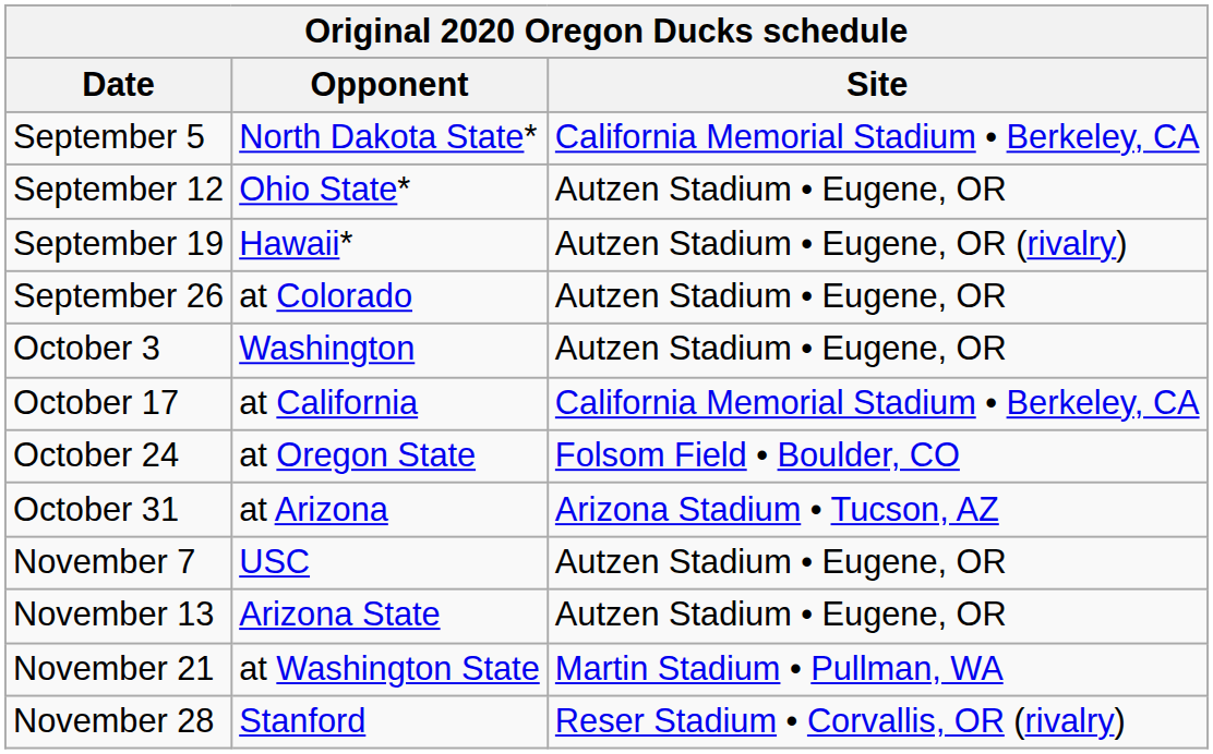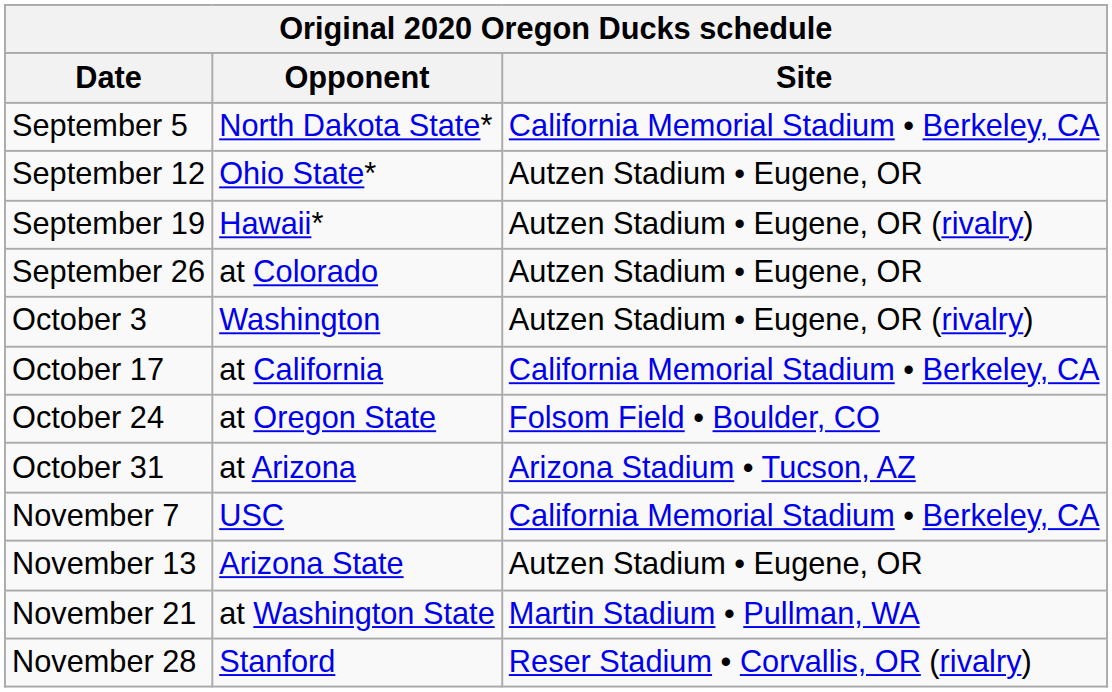October 3 | Site: Autzen Stadium • Eugene, OR -> Autzen Stadium • Eugene, OR (rivalry)
November 7 | Site: Autzen Stadium • Eugene, OR -> California Memorial Stadium • Berkeley, CA
